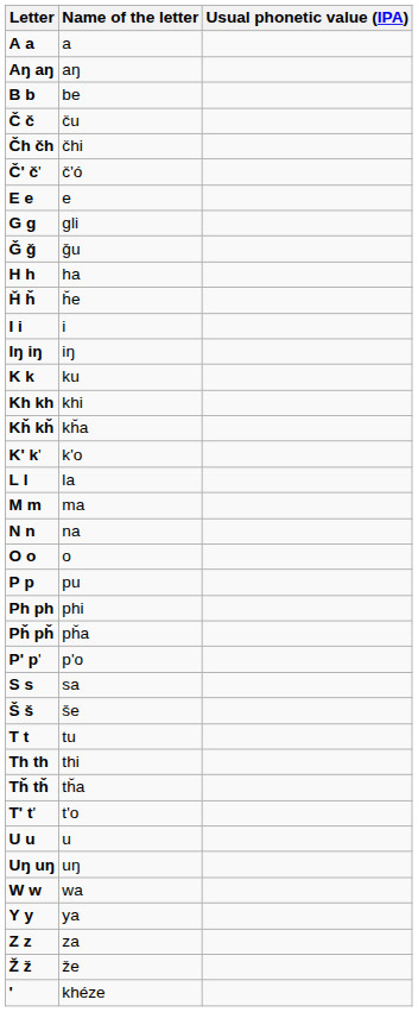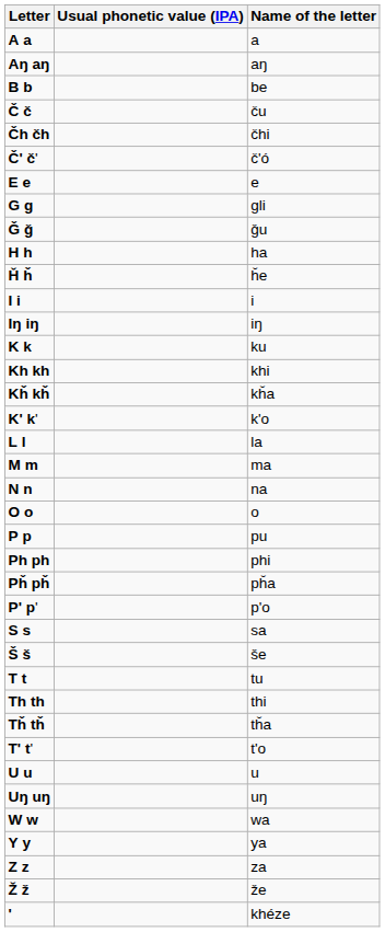columns swapped: Name of the letter <-> Usual phonetic value (IPA)
